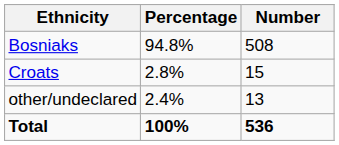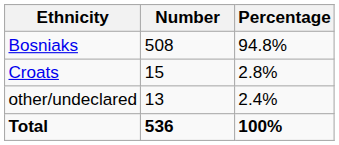columns swapped: Number <-> Percentage
